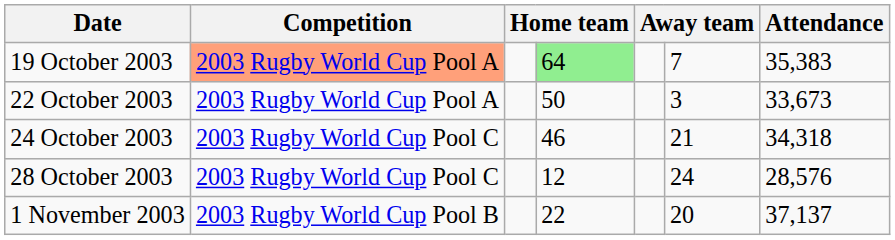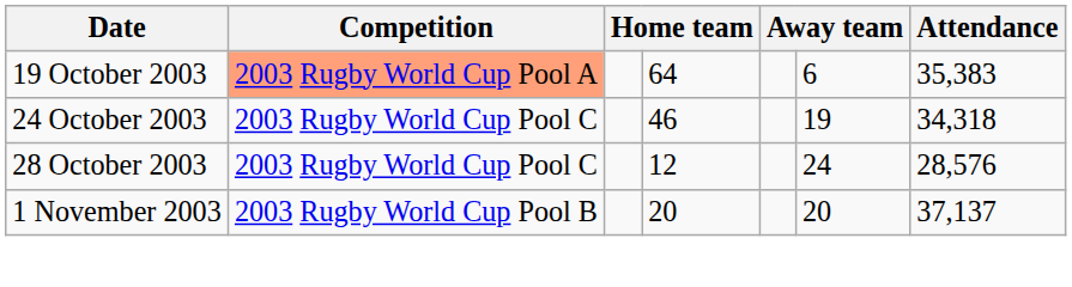19 October 2003 | column 4: lightgreen background -> no background
19 October 2003 | column 6: 7 -> 6
- row: 22 October 2003 | 2003 Rugby World Cup Pool A | 50 | 3 | 33,673
24 October 2003 | column 6: 21 -> 19
1 November 2003 | column 4: 22 -> 20
